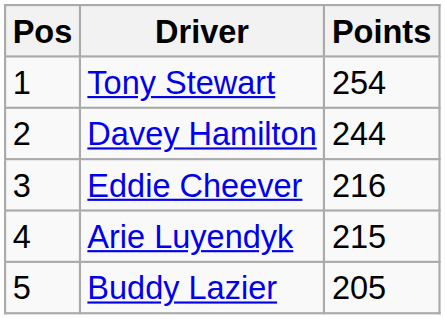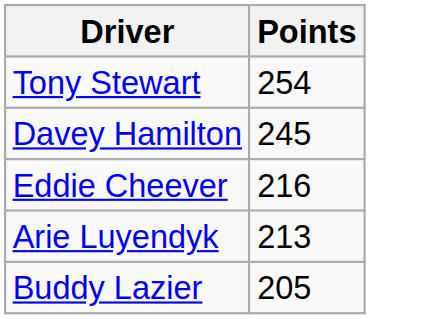- column: Pos | 1 | 2 | 3 | 4 | 5
Davey Hamilton | Points: 244 -> 245
Arie Luyendyk | Points: 215 -> 213
